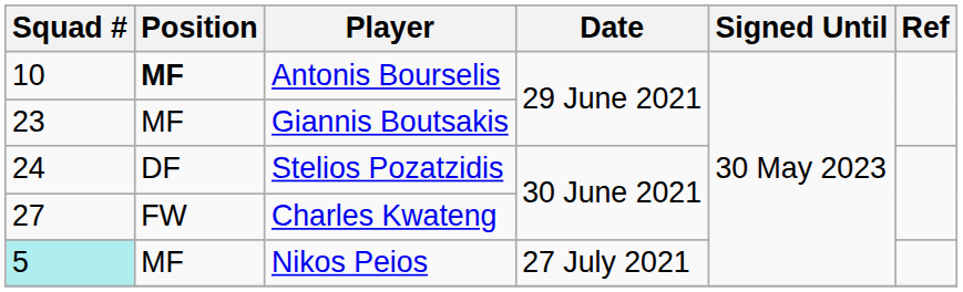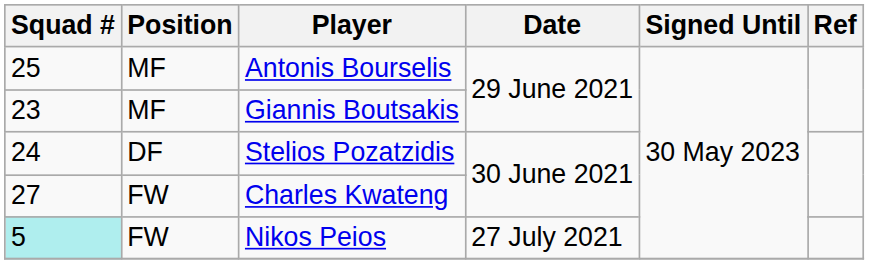Antonis Bourselis | Squad #: 10 -> 25
Antonis Bourselis | Position: bold -> normal
Nikos Peios | Position: MF -> FW
